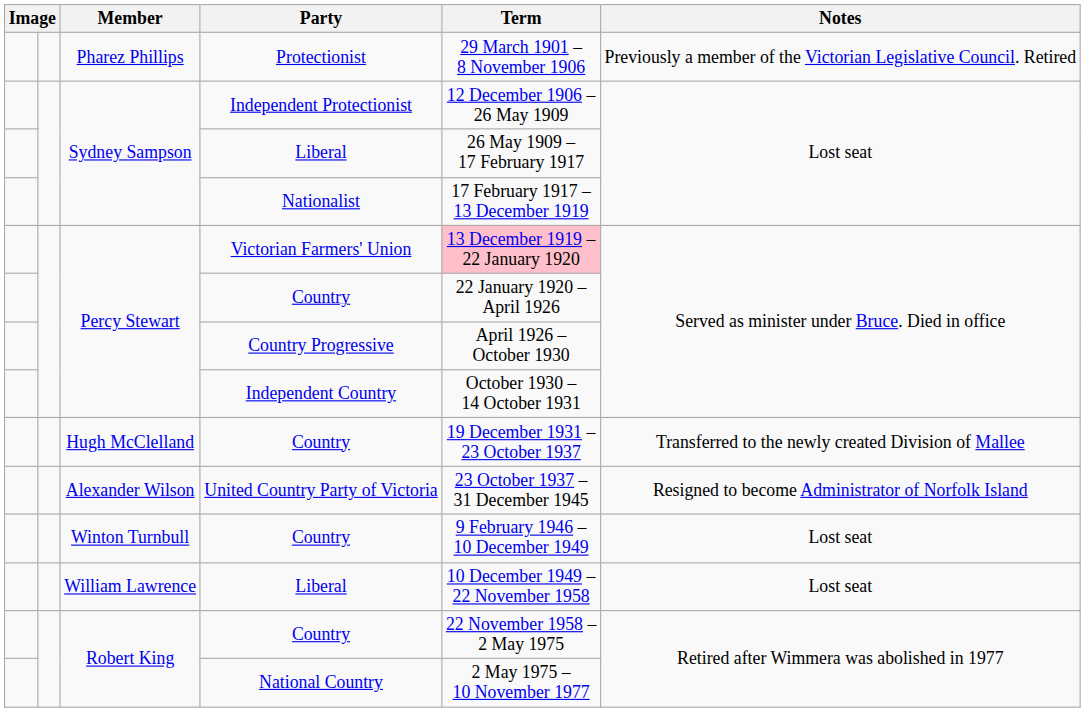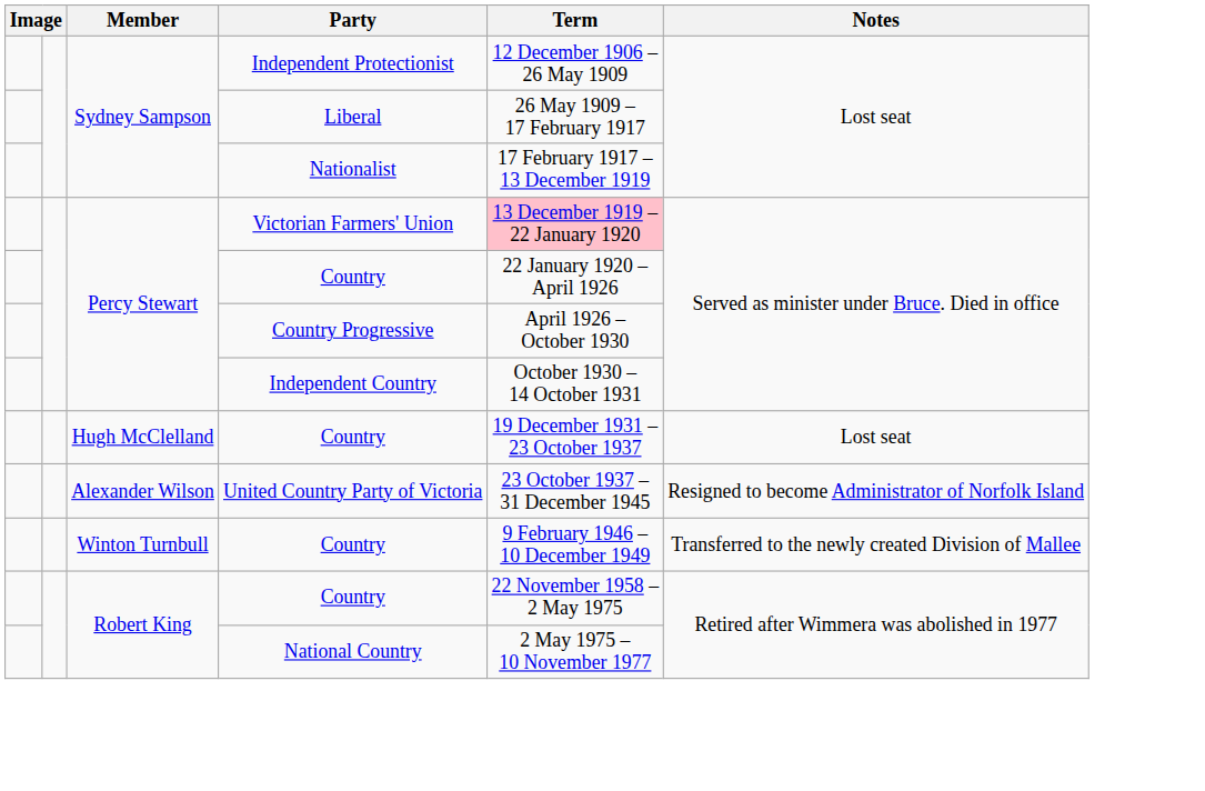- row: Pharez Phillips | Protectionist | 29 March 1901 – 8 November 1906 | Previously a member of the Victorian Legislative Council. Retired
Hugh McClelland / Country | Notes: Transferred to the newly created Division of Mallee -> Lost seat
Winton Turnbull / Country | Notes: Lost seat -> Transferred to the newly created Division of Mallee
- row: William Lawrence | Liberal | 10 December 1949 – 22 November 1958 | Lost seat
